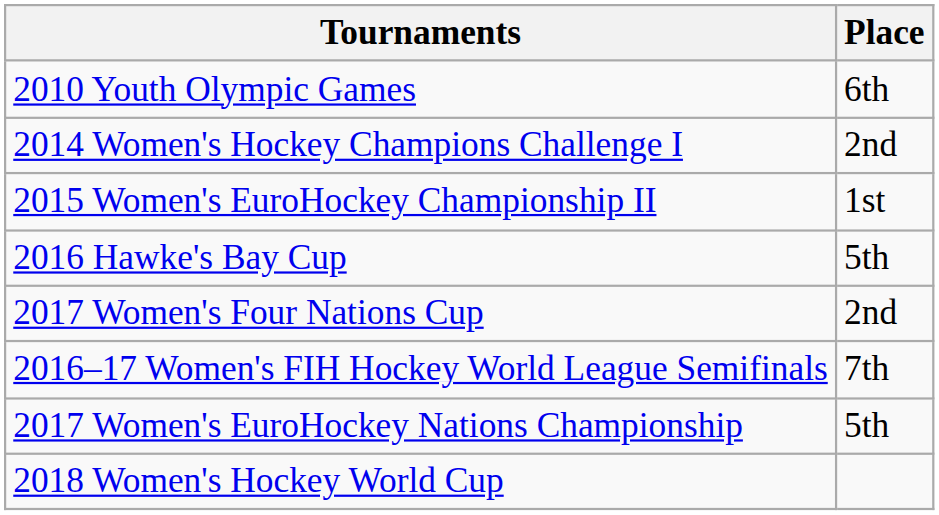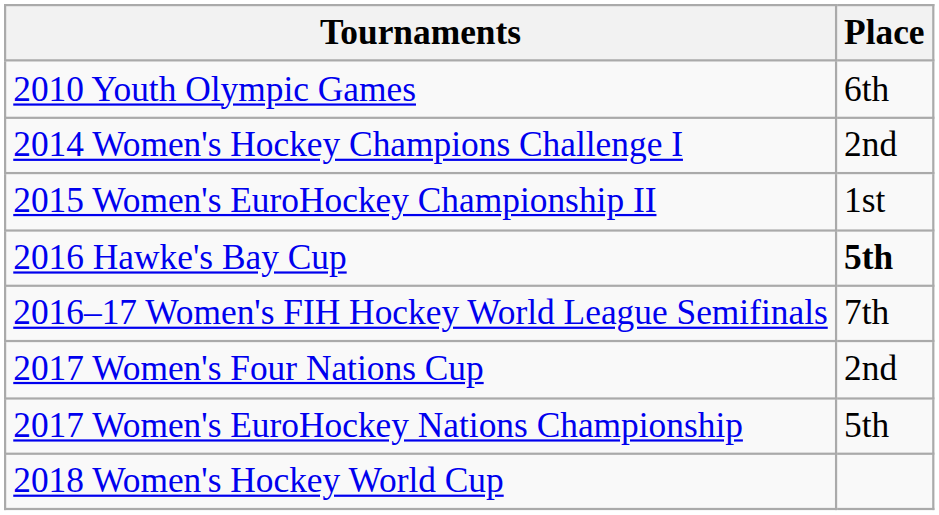2016 Hawke's Bay Cup | Place: normal -> bold
rows swapped: 2017 Women's Four Nations Cup <-> 2016–17 Women's FIH Hockey World League Semifinals
